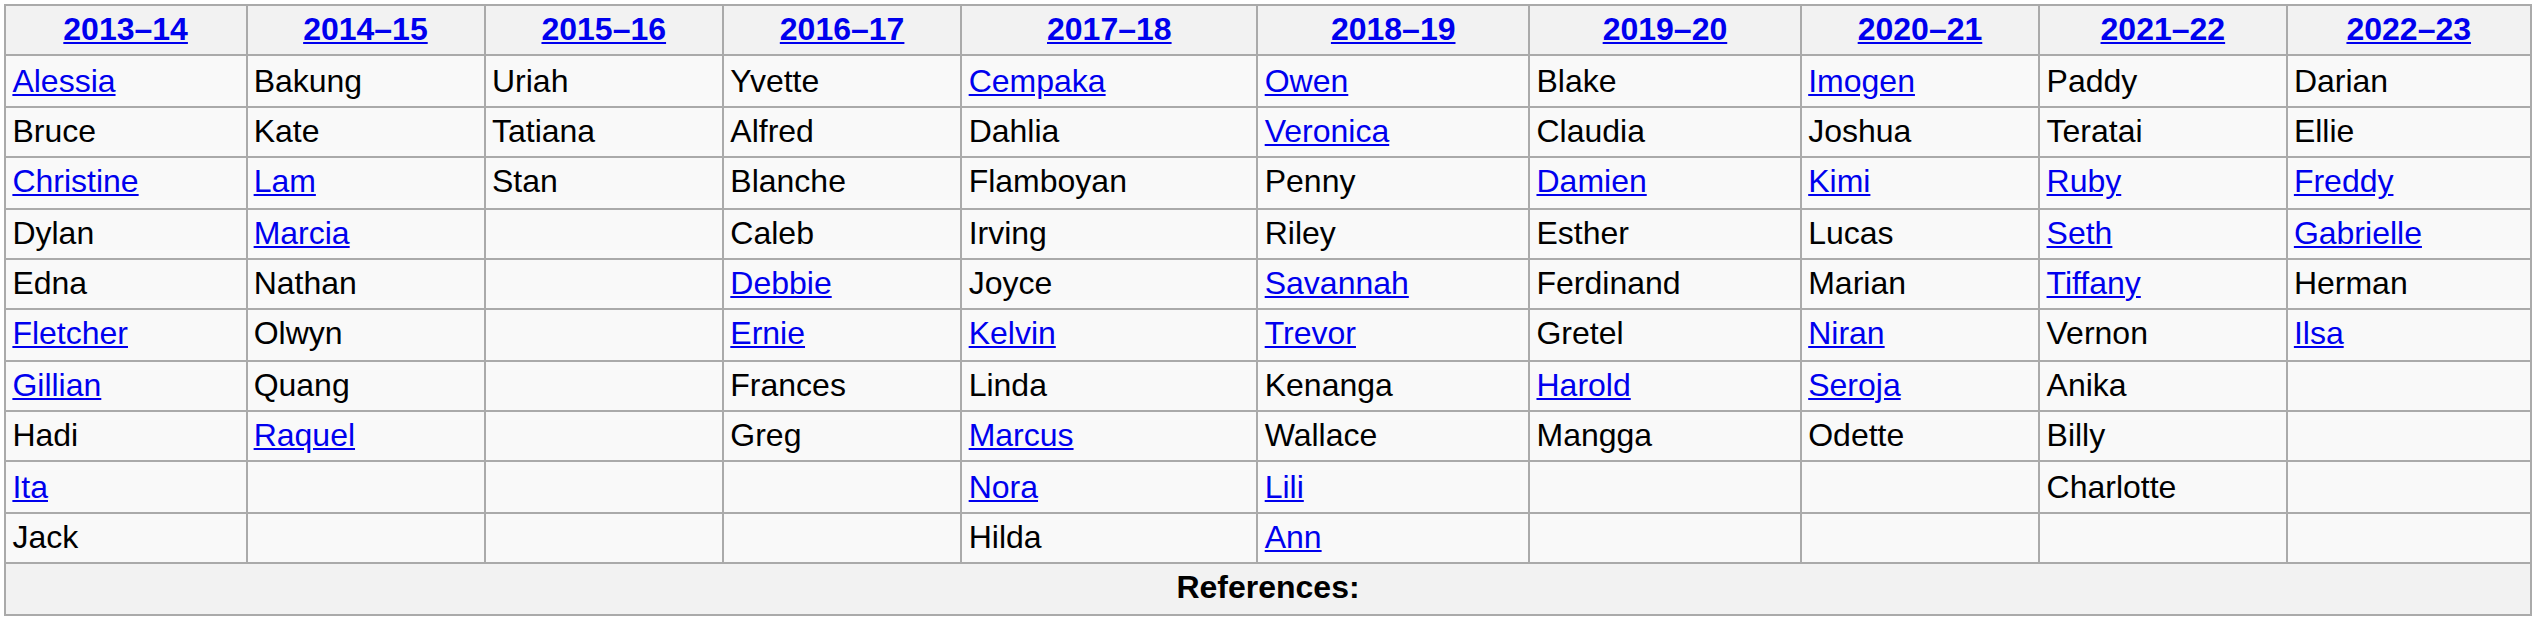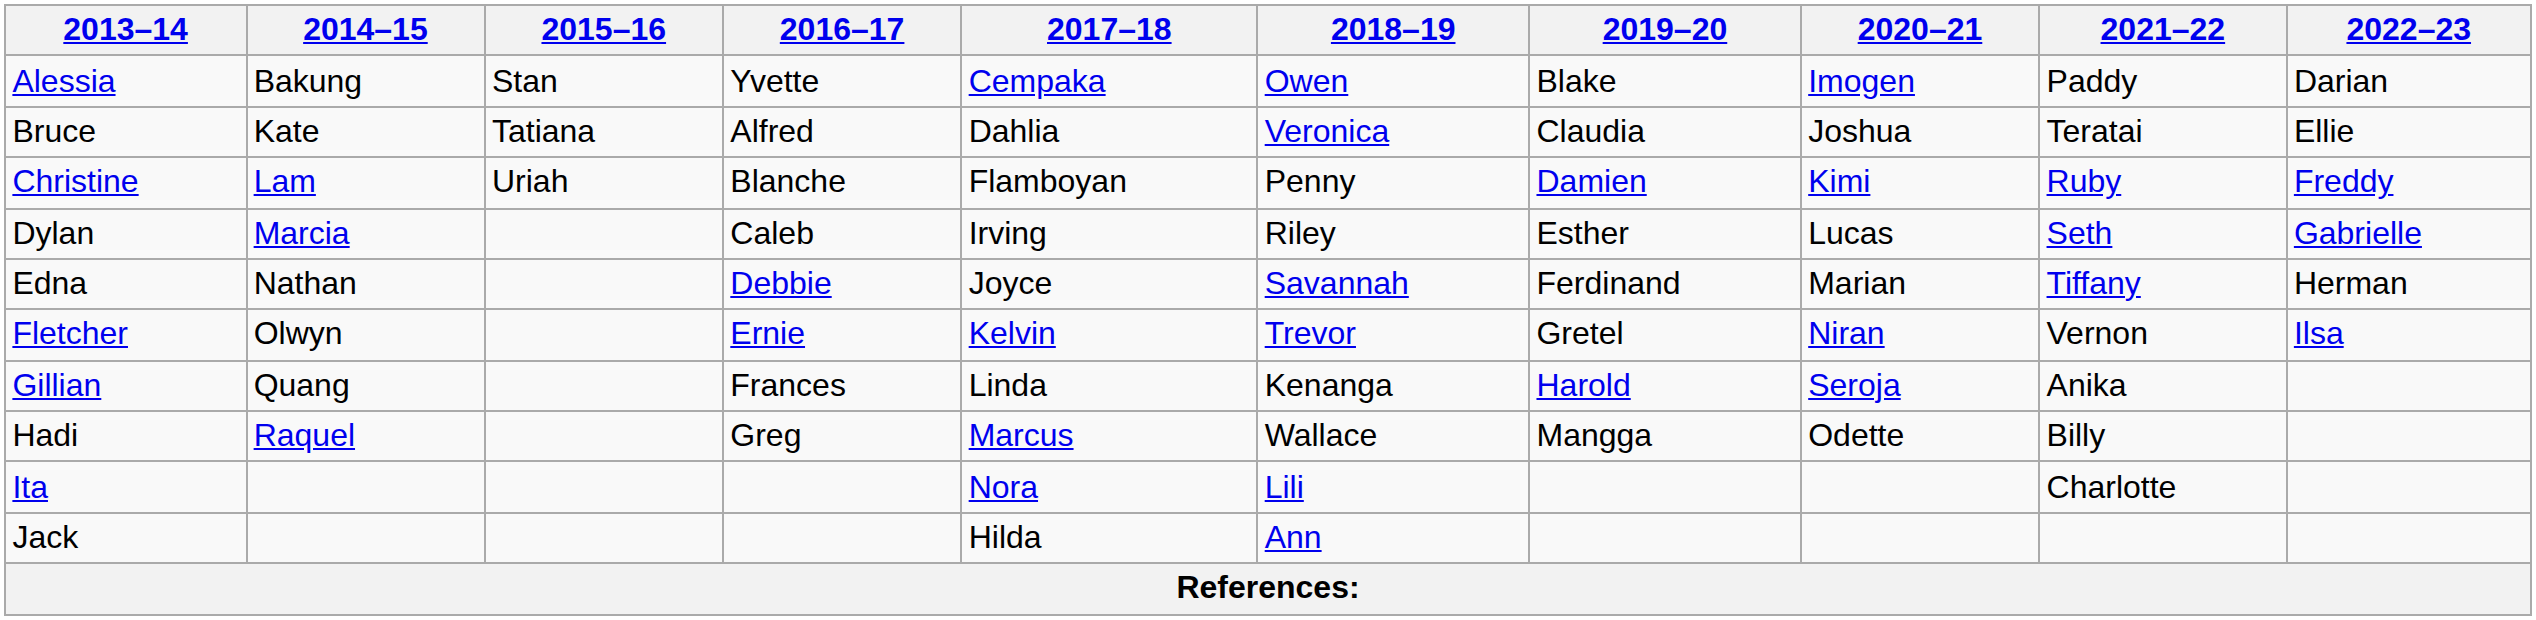Alessia | 2015–16: Uriah -> Stan
Christine | 2015–16: Stan -> Uriah
